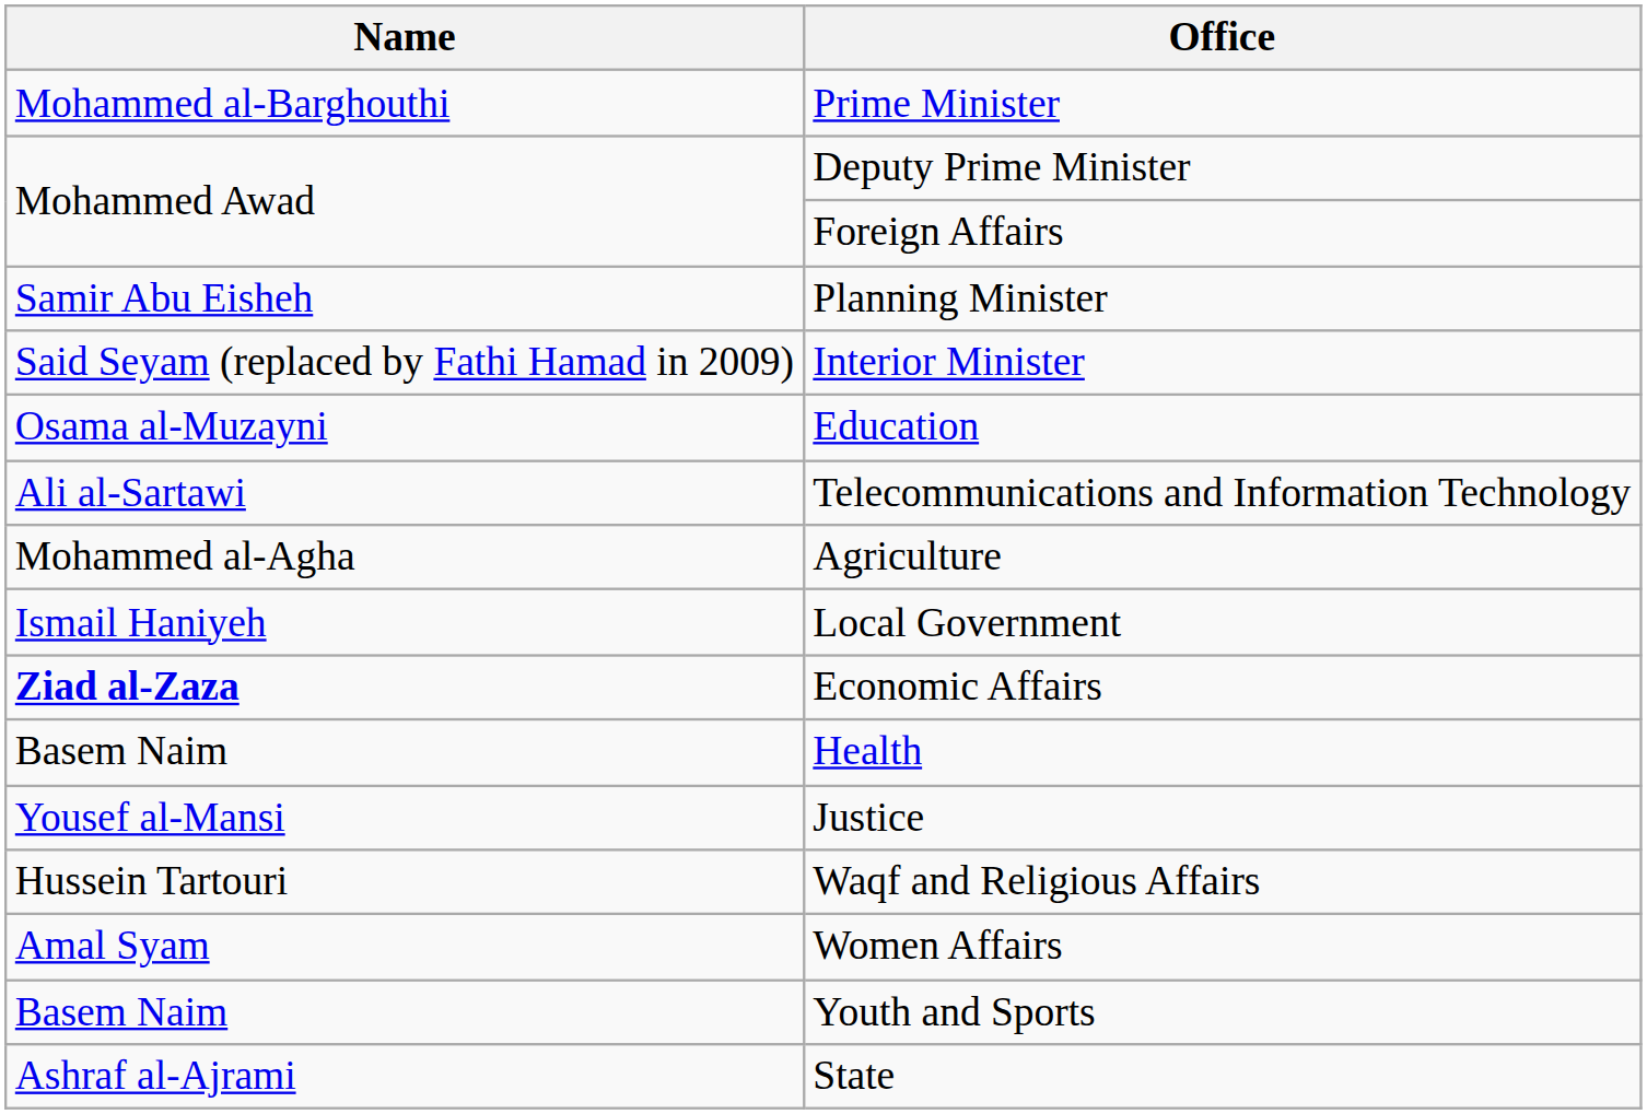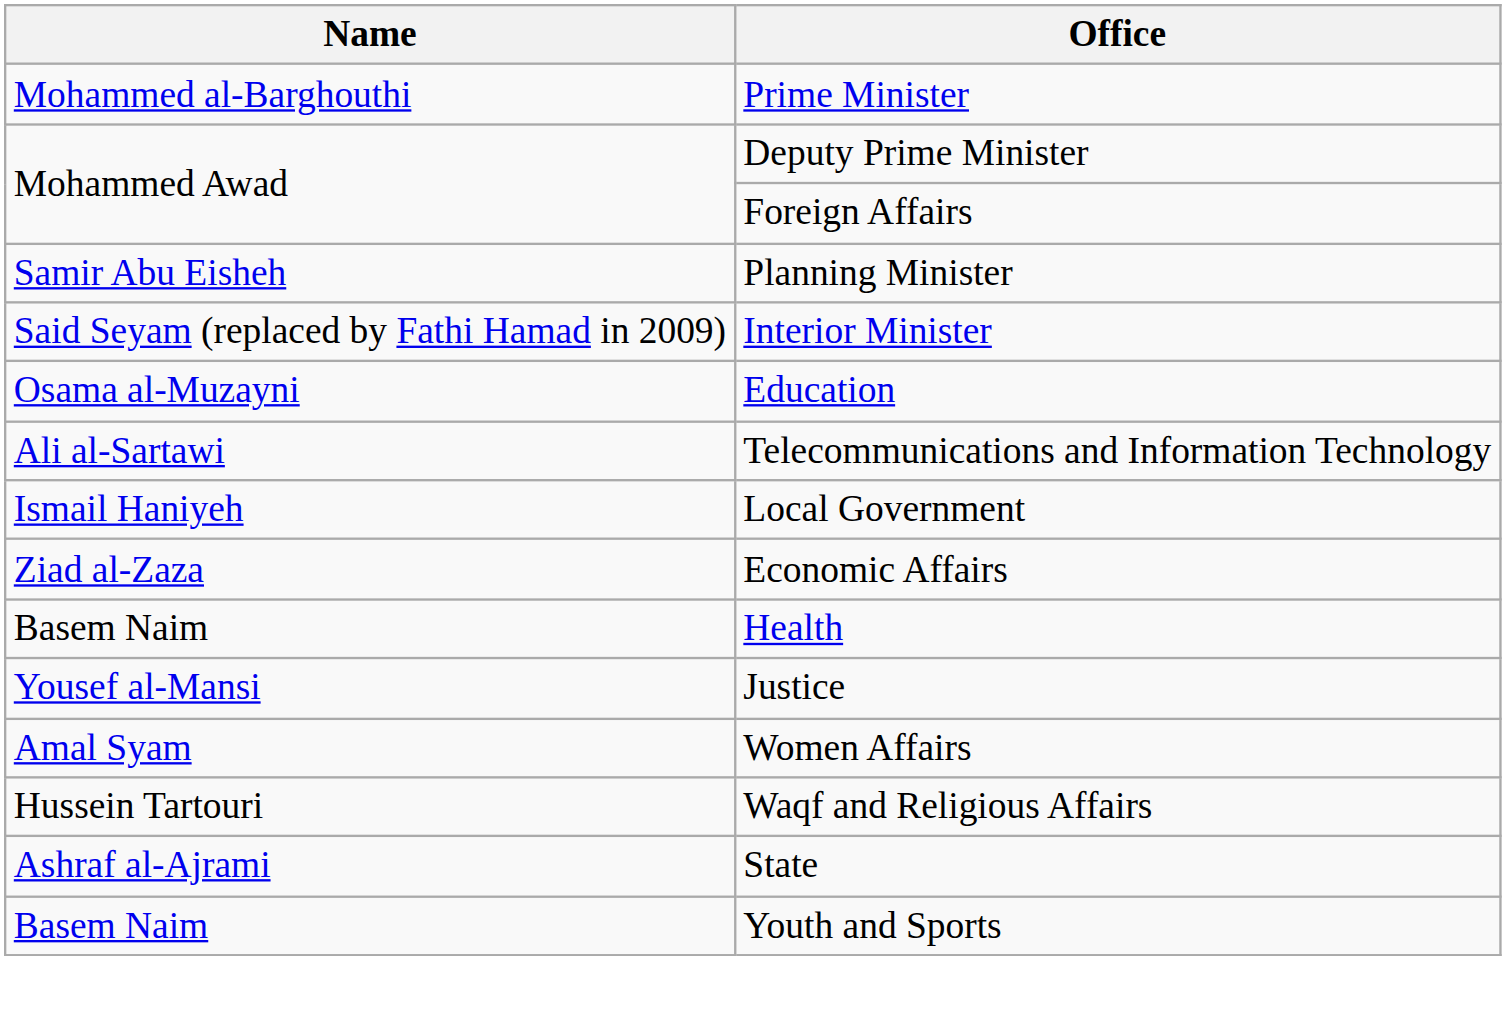- row: Mohammed al-Agha | Agriculture
Economic Affairs | Name: bold -> normal
rows swapped: Waqf and Religious Affairs <-> Women Affairs
rows swapped: State <-> Youth and Sports
